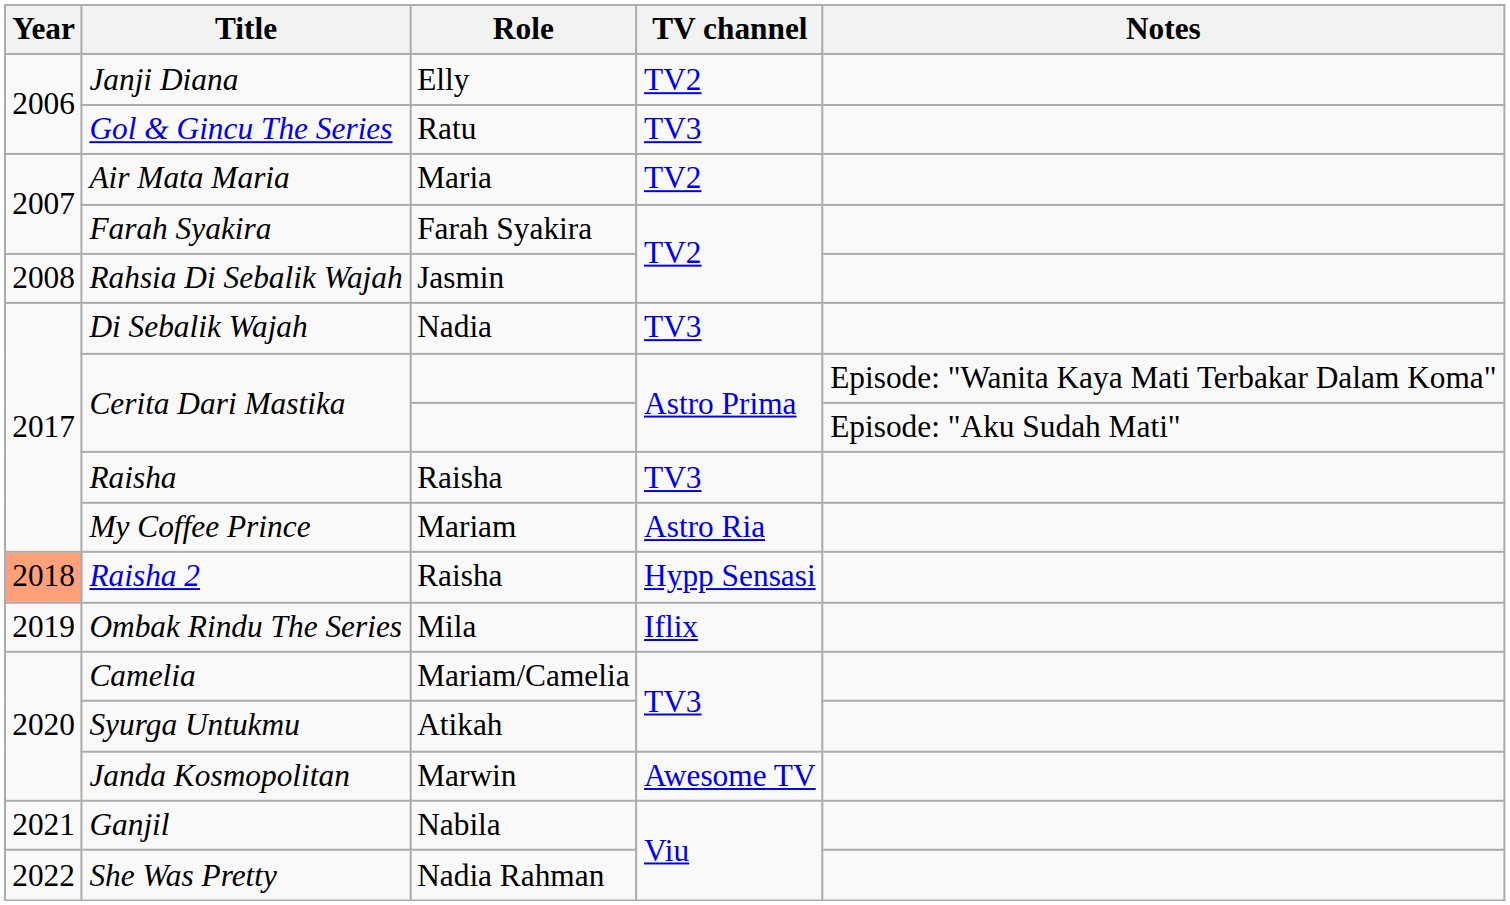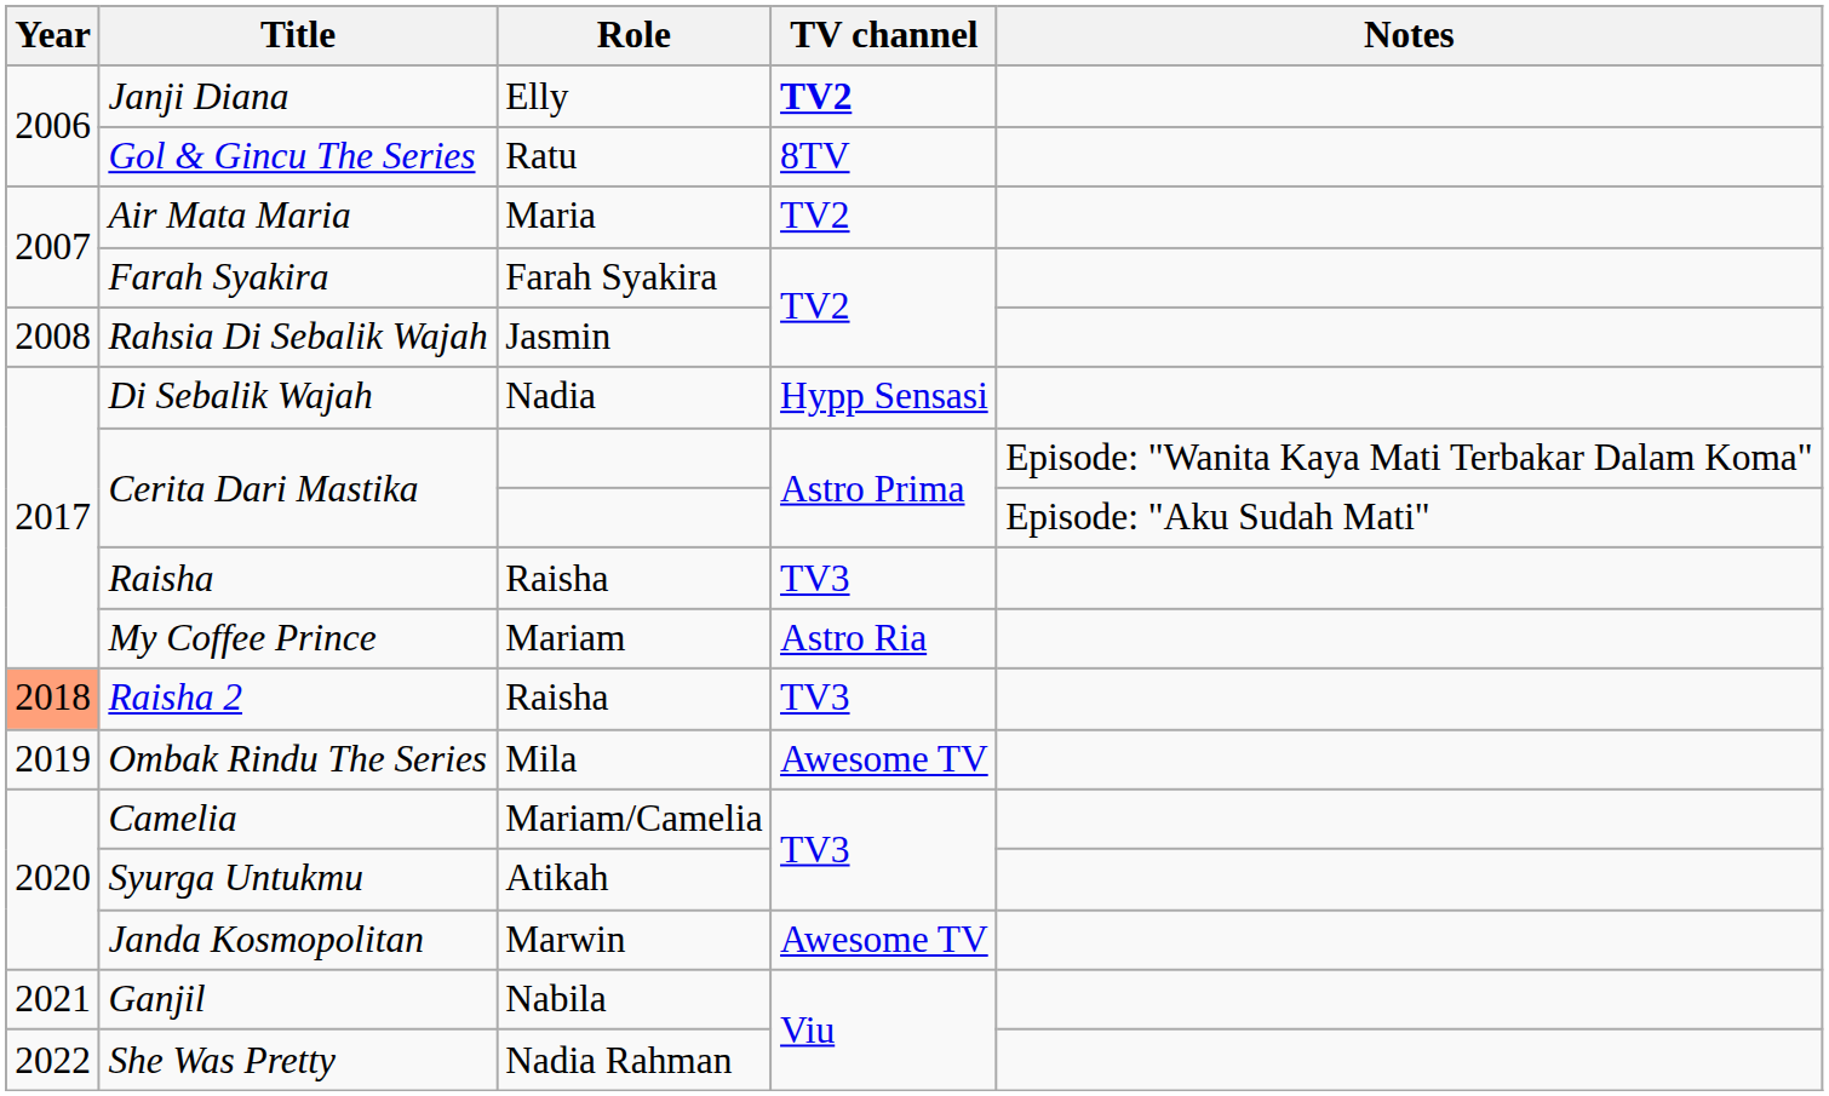Janji Diana | TV channel: normal -> bold
Gol & Gincu The Series | TV channel: TV3 -> 8TV
Di Sebalik Wajah | TV channel: TV3 -> Hypp Sensasi
Raisha 2 | TV channel: Hypp Sensasi -> TV3
Ombak Rindu The Series | TV channel: Iflix -> Awesome TV
